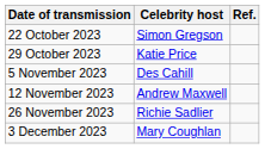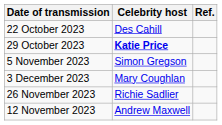22 October 2023 | Celebrity host: Simon Gregson -> Des Cahill
29 October 2023 | Celebrity host: normal -> bold
5 November 2023 | Celebrity host: Des Cahill -> Simon Gregson
rows swapped: 12 November 2023 <-> 3 December 2023
